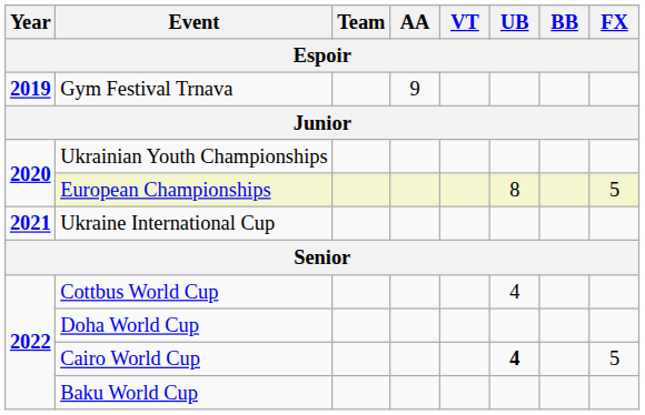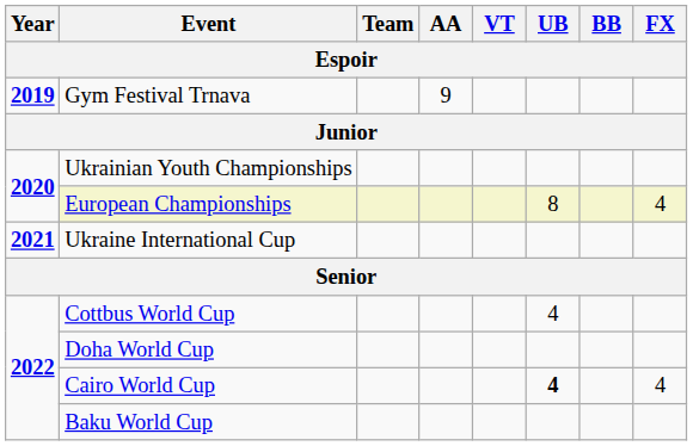European Championships | FX: 5 -> 4
Cairo World Cup | FX: 5 -> 4
